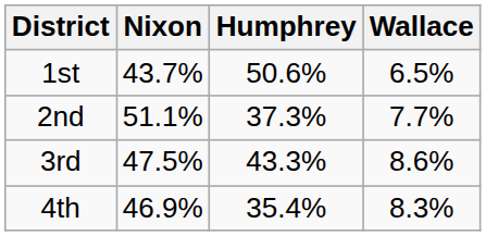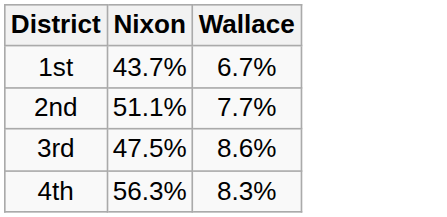- column: Humphrey | 50.6% | 37.3% | 43.3% | 35.4%
1st | Wallace: 6.5% -> 6.7%
4th | Nixon: 46.9% -> 56.3%
